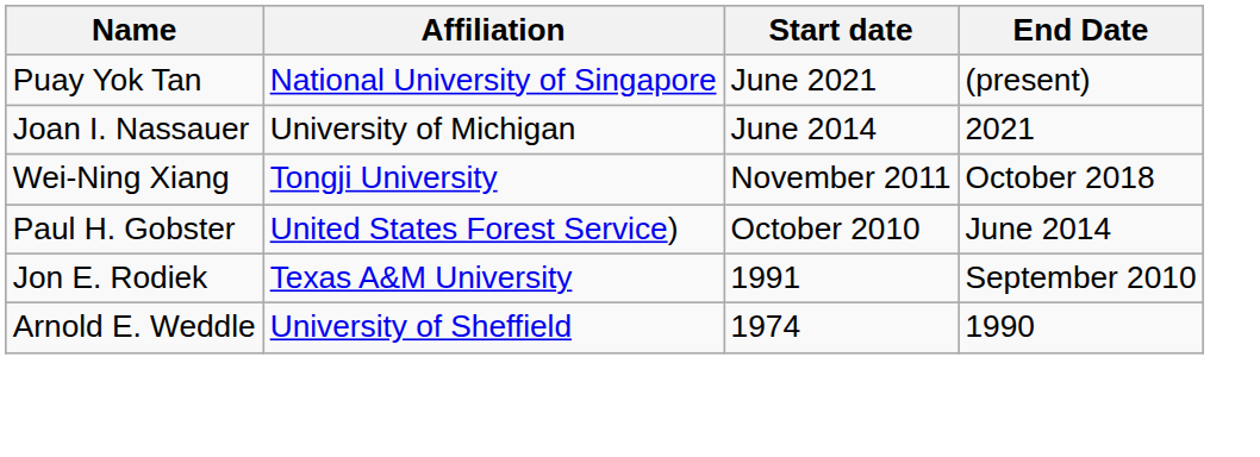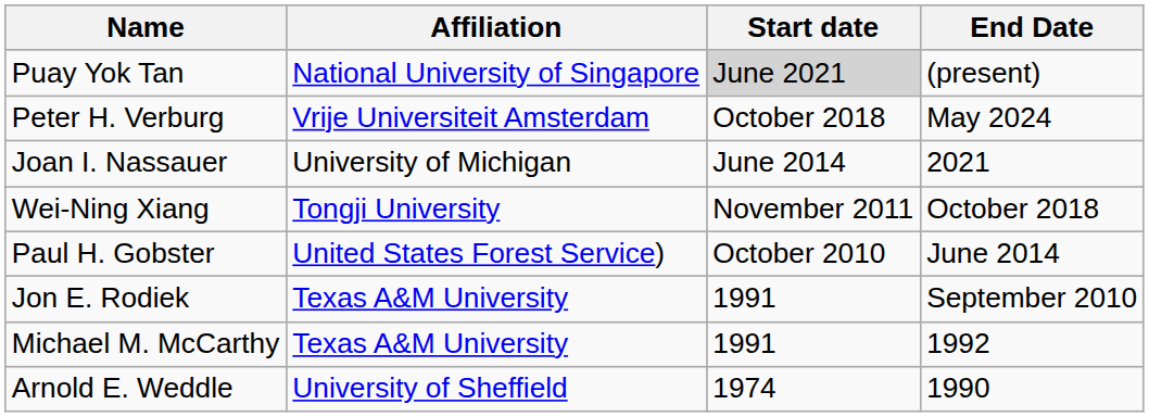Puay Yok Tan | Start date: no background -> lightgrey background
+ row: Peter H. Verburg | Vrije Universiteit Amsterdam | October 2018 | May 2024
+ row: Michael M. McCarthy | Texas A&M University | 1991 | 1992
